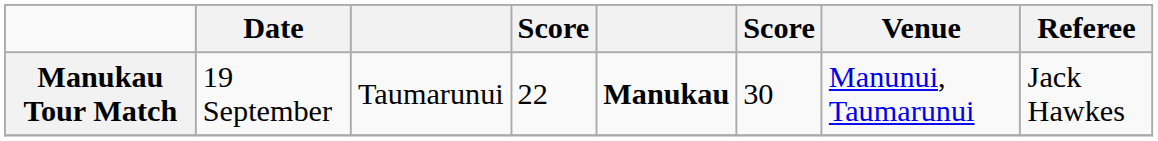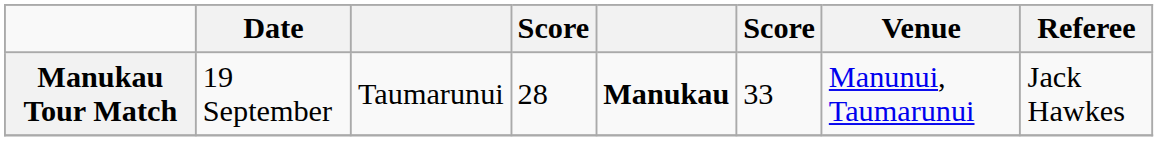Manukau Tour Match | column 4: 22 -> 28
Manukau Tour Match | column 6: 30 -> 33
